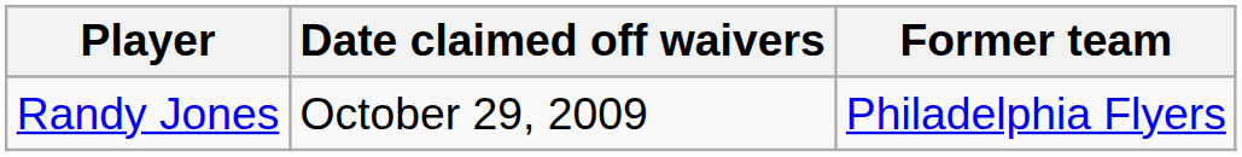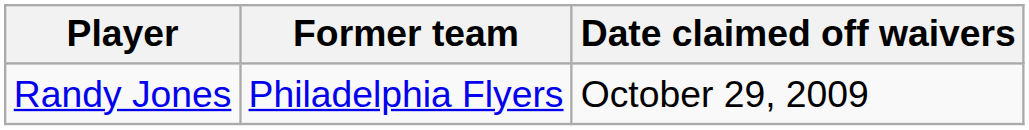columns swapped: Former team <-> Date claimed off waivers
